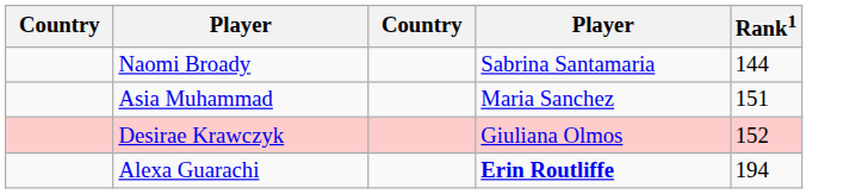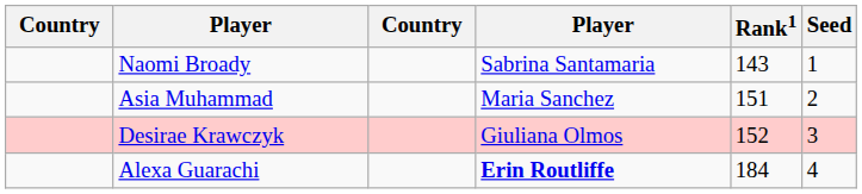+ column: Seed | 1 | 2 | 3 | 4
Naomi Broady | Rank1: 144 -> 143
Alexa Guarachi | Rank1: 194 -> 184
